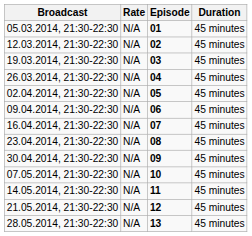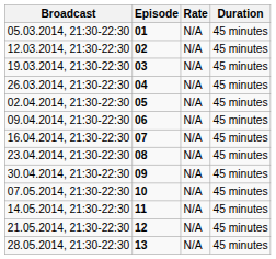columns swapped: Episode <-> Rate
